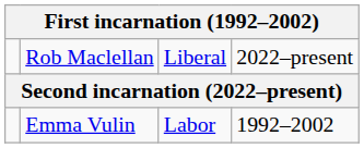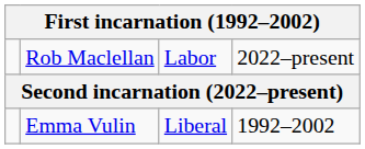Rob Maclellan | column 3: Liberal -> Labor
Emma Vulin | column 3: Labor -> Liberal
